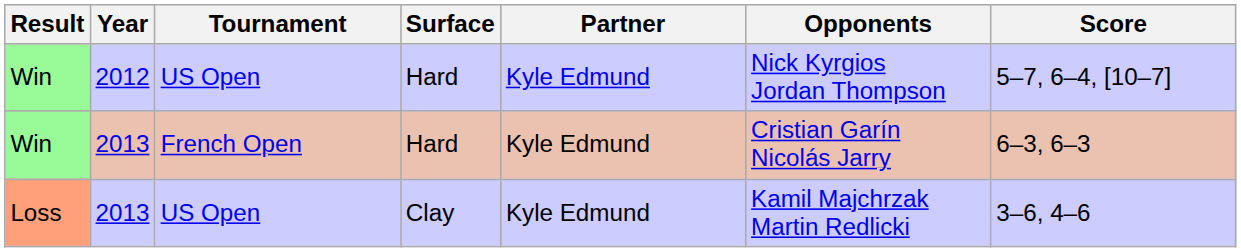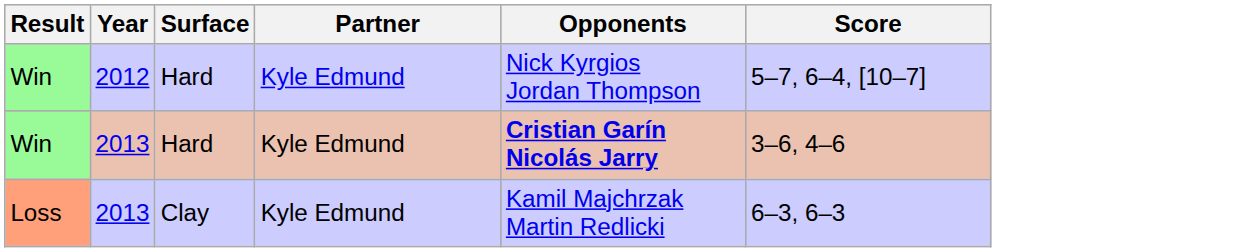- column: Tournament | US Open | French Open | US Open
Win / 2013 | Opponents: normal -> bold
Win / 2013 | Score: 6–3, 6–3 -> 3–6, 4–6
Loss | Score: 3–6, 4–6 -> 6–3, 6–3
